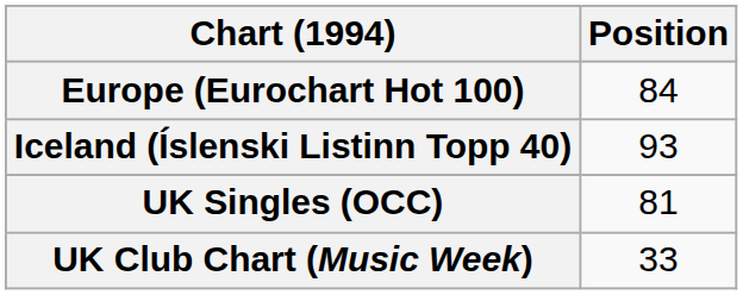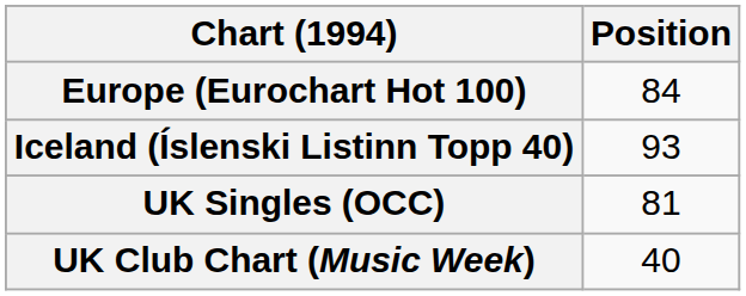UK Club Chart (Music Week) | Position: 33 -> 40
